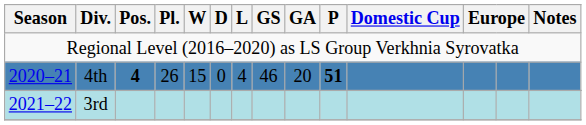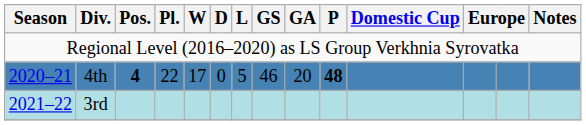4th | Pl.: 26 -> 22
4th | W: 15 -> 17
4th | L: 4 -> 5
4th | P: 51 -> 48
